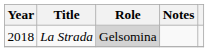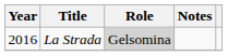La Strada | Year: 2018 -> 2016
